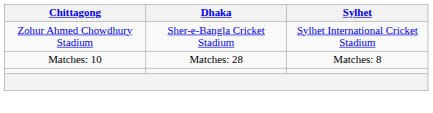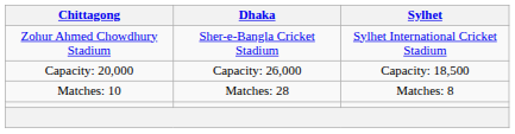+ row: Capacity: 20,000 | Capacity: 26,000 | Capacity: 18,500
